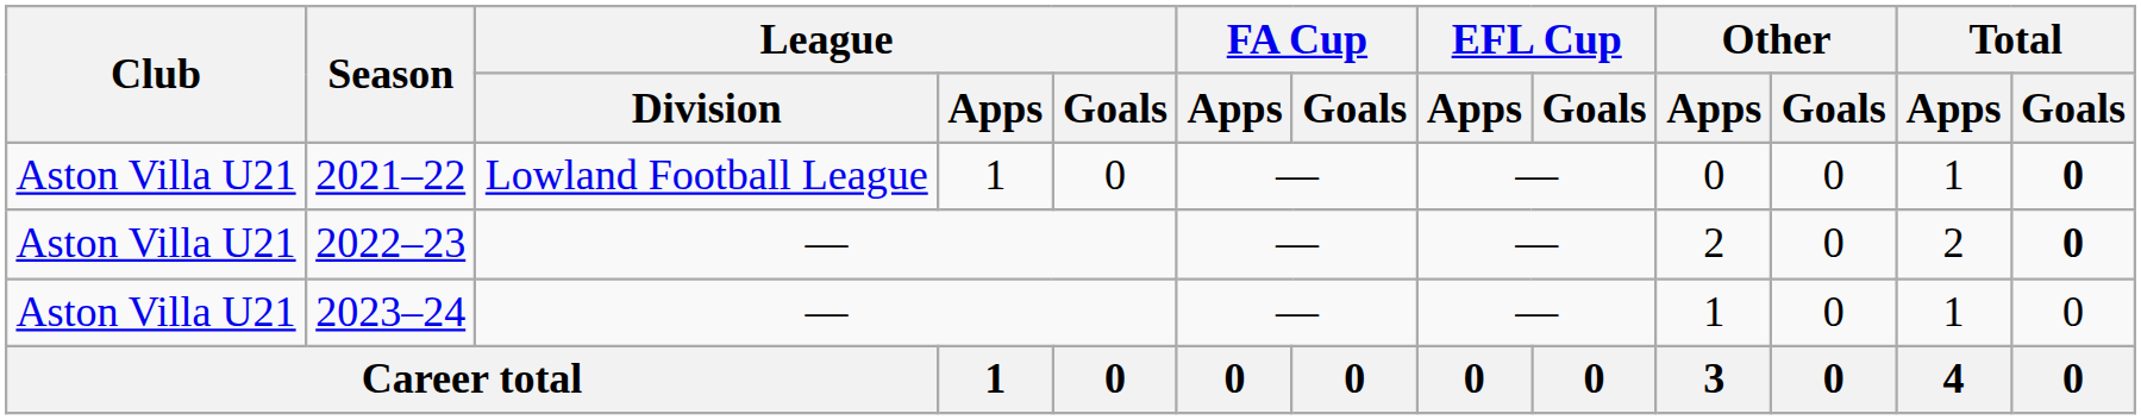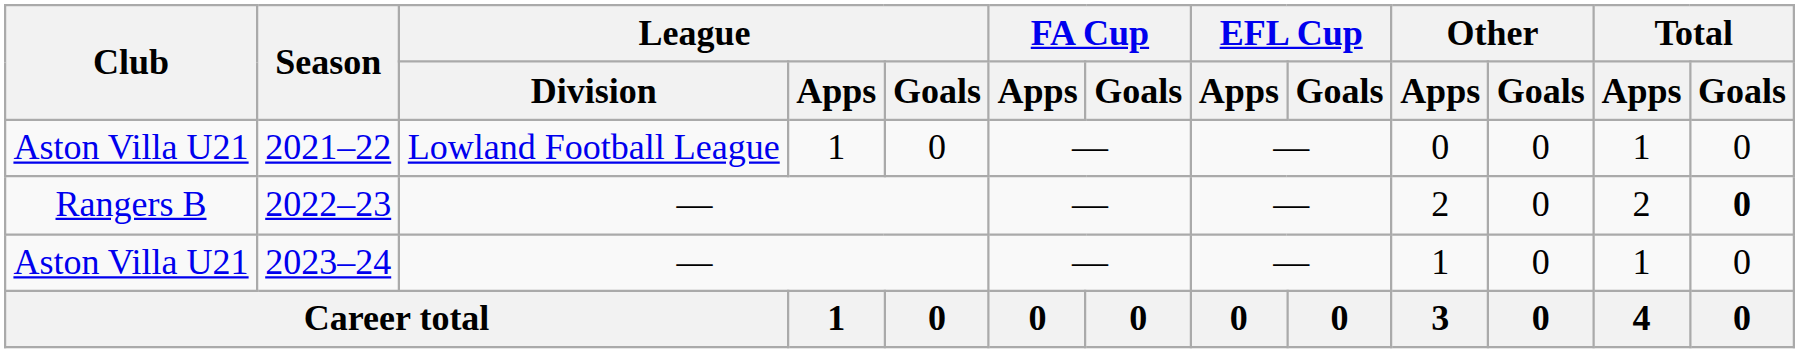2021–22 | Total / Goals: bold -> normal
2022–23 | Club: Aston Villa U21 -> Rangers B
